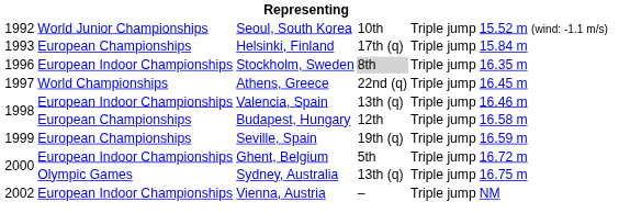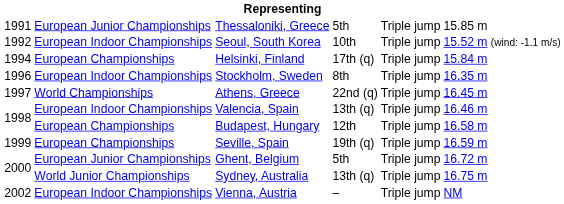+ row: 1991 | European Junior Championships | Thessaloniki, Greece | 5th | Triple jump | 15.85 m
Seoul, South Korea | column 2: World Junior Championships -> European Indoor Championships
Helsinki, Finland | column 1: 1993 -> 1994
Stockholm, Sweden | column 4: lightgrey background -> no background
Ghent, Belgium | column 2: European Indoor Championships -> European Junior Championships
Sydney, Australia | column 2: Olympic Games -> World Junior Championships
